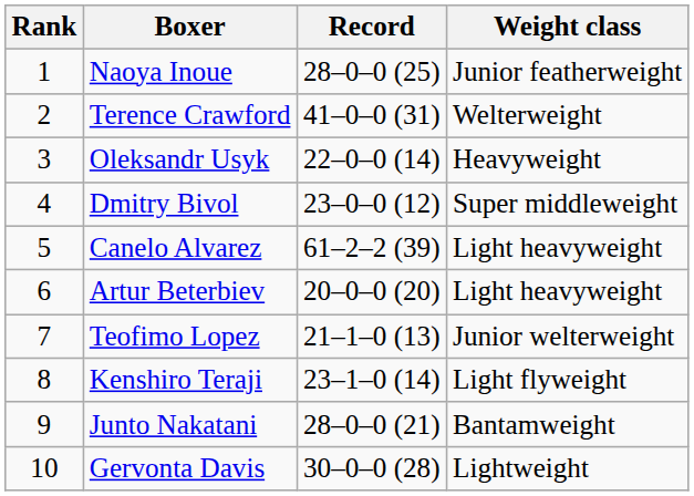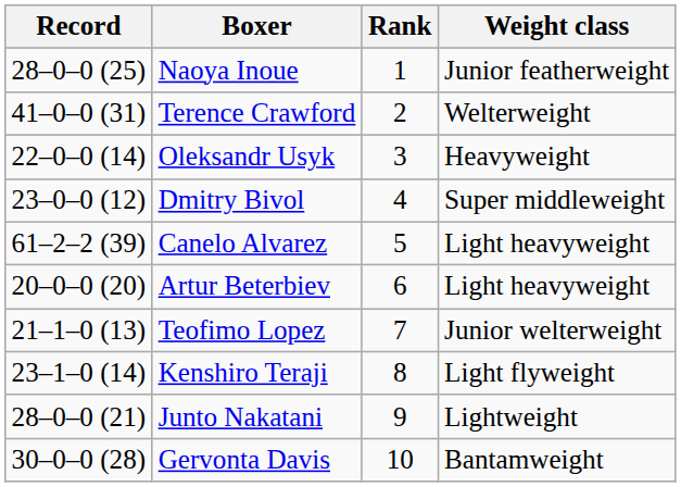columns swapped: Rank <-> Record
Junto Nakatani | Weight class: Bantamweight -> Lightweight
Gervonta Davis | Weight class: Lightweight -> Bantamweight
